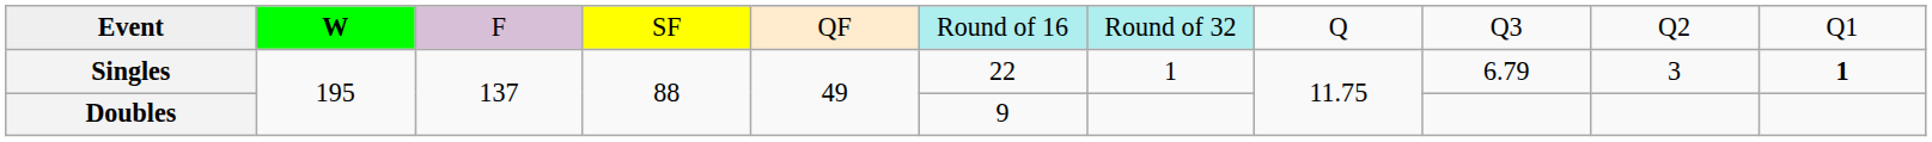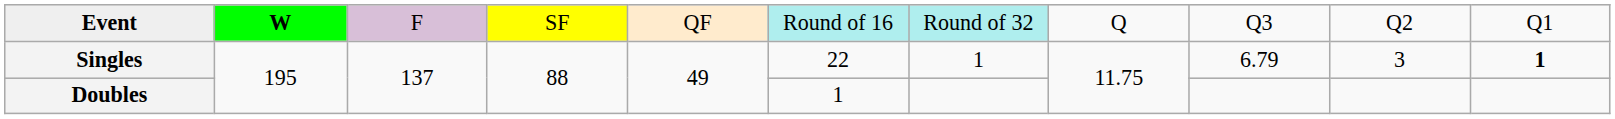Doubles | column 6: 9 -> 1
